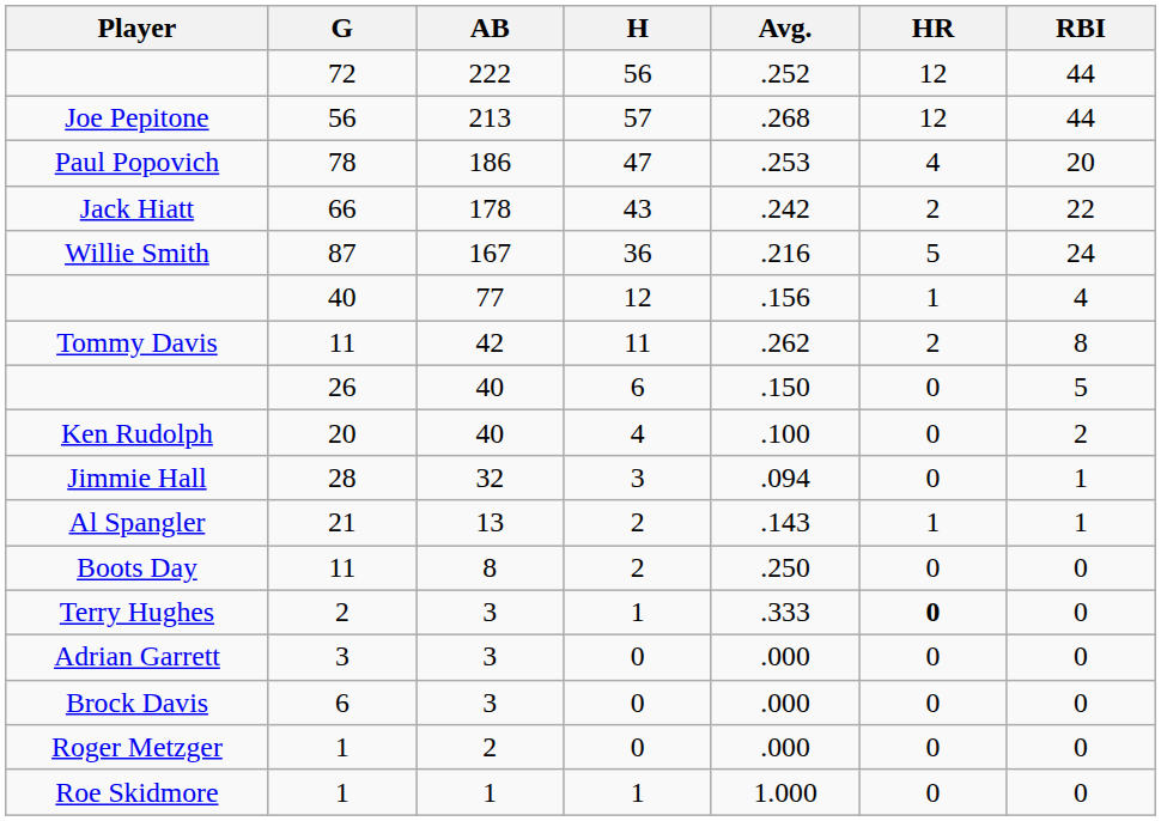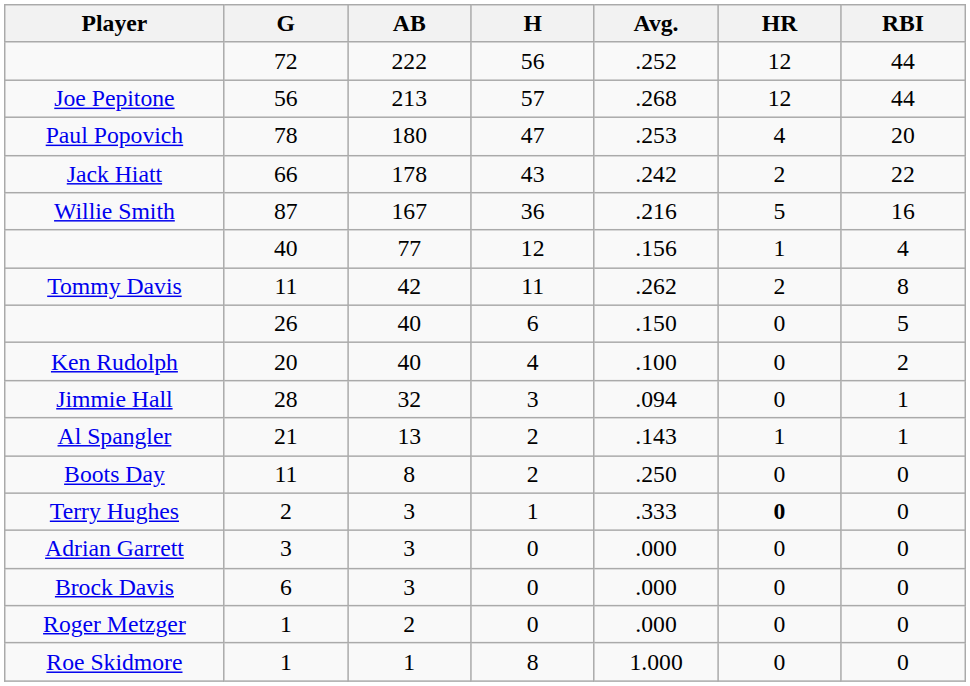Paul Popovich | AB: 186 -> 180
Willie Smith | RBI: 24 -> 16
Roe Skidmore | H: 1 -> 8
